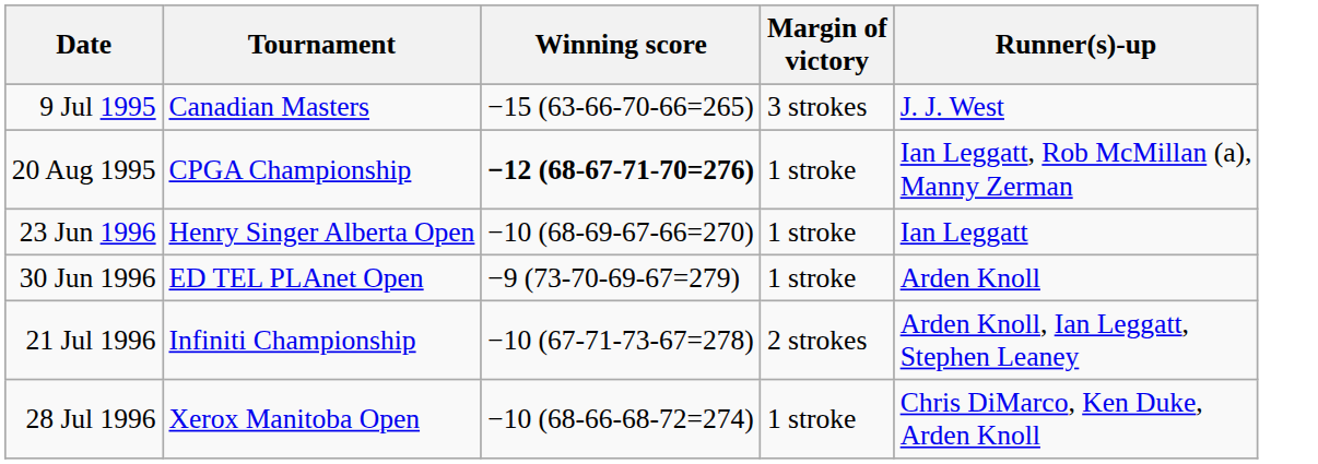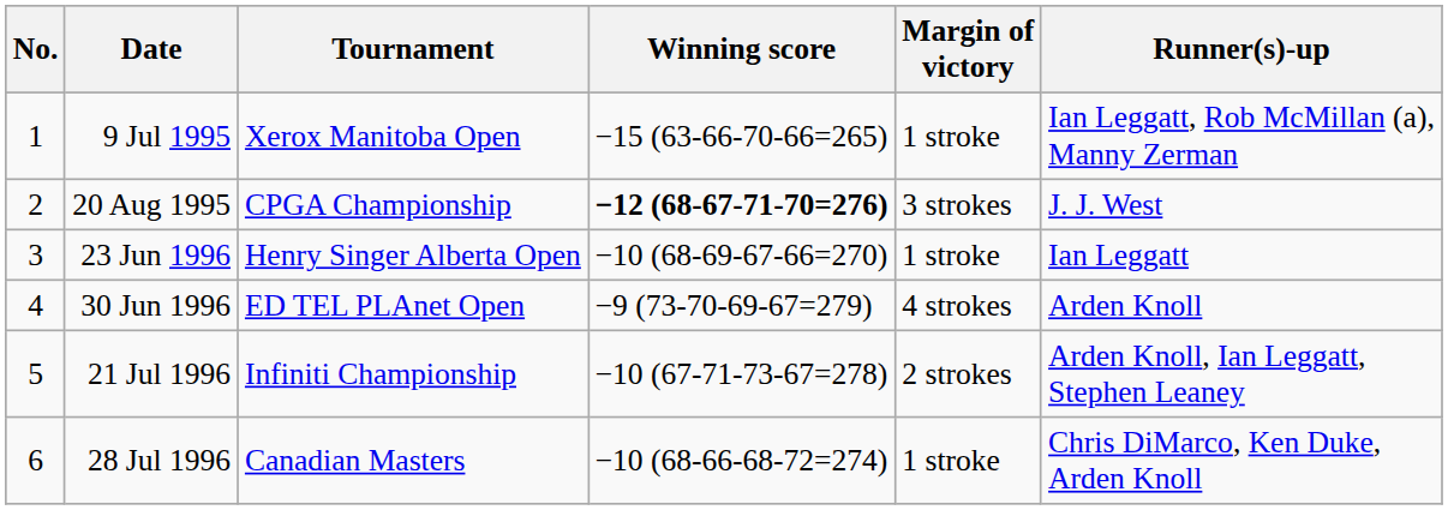+ column: No. | 1 | 2 | 3 | 4 | 5 | 6
9 Jul 1995 | Tournament: Canadian Masters -> Xerox Manitoba Open
9 Jul 1995 | Margin of victory: 3 strokes -> 1 stroke
9 Jul 1995 | Runner(s)-up: J. J. West -> Ian Leggatt, Rob McMillan (a), Manny Zerman
20 Aug 1995 | Margin of victory: 1 stroke -> 3 strokes
20 Aug 1995 | Runner(s)-up: Ian Leggatt, Rob McMillan (a), Manny Zerman -> J. J. West
30 Jun 1996 | Margin of victory: 1 stroke -> 4 strokes
28 Jul 1996 | Tournament: Xerox Manitoba Open -> Canadian Masters
